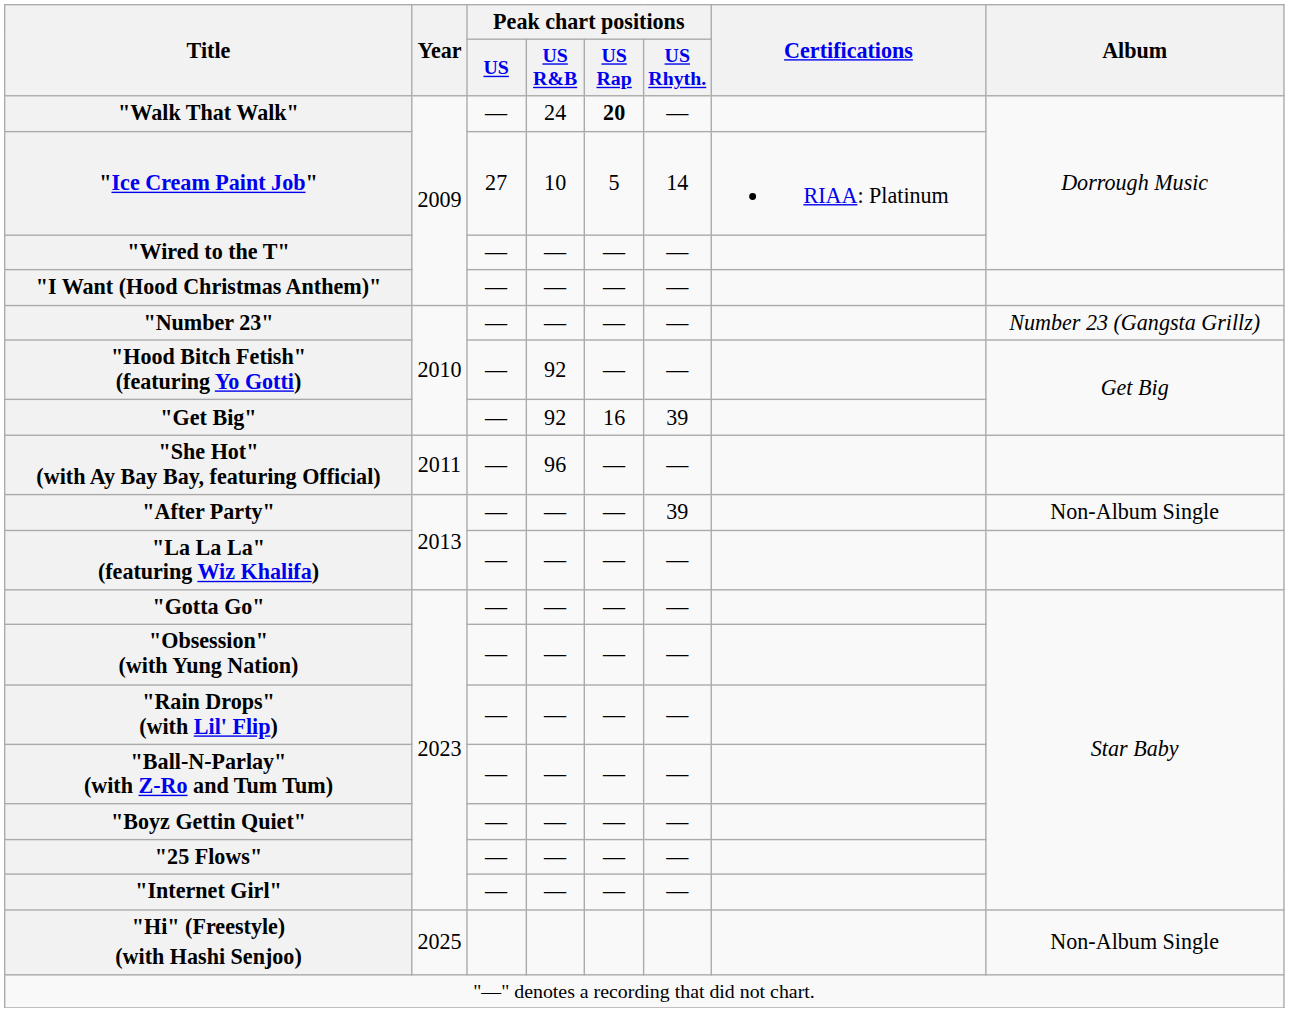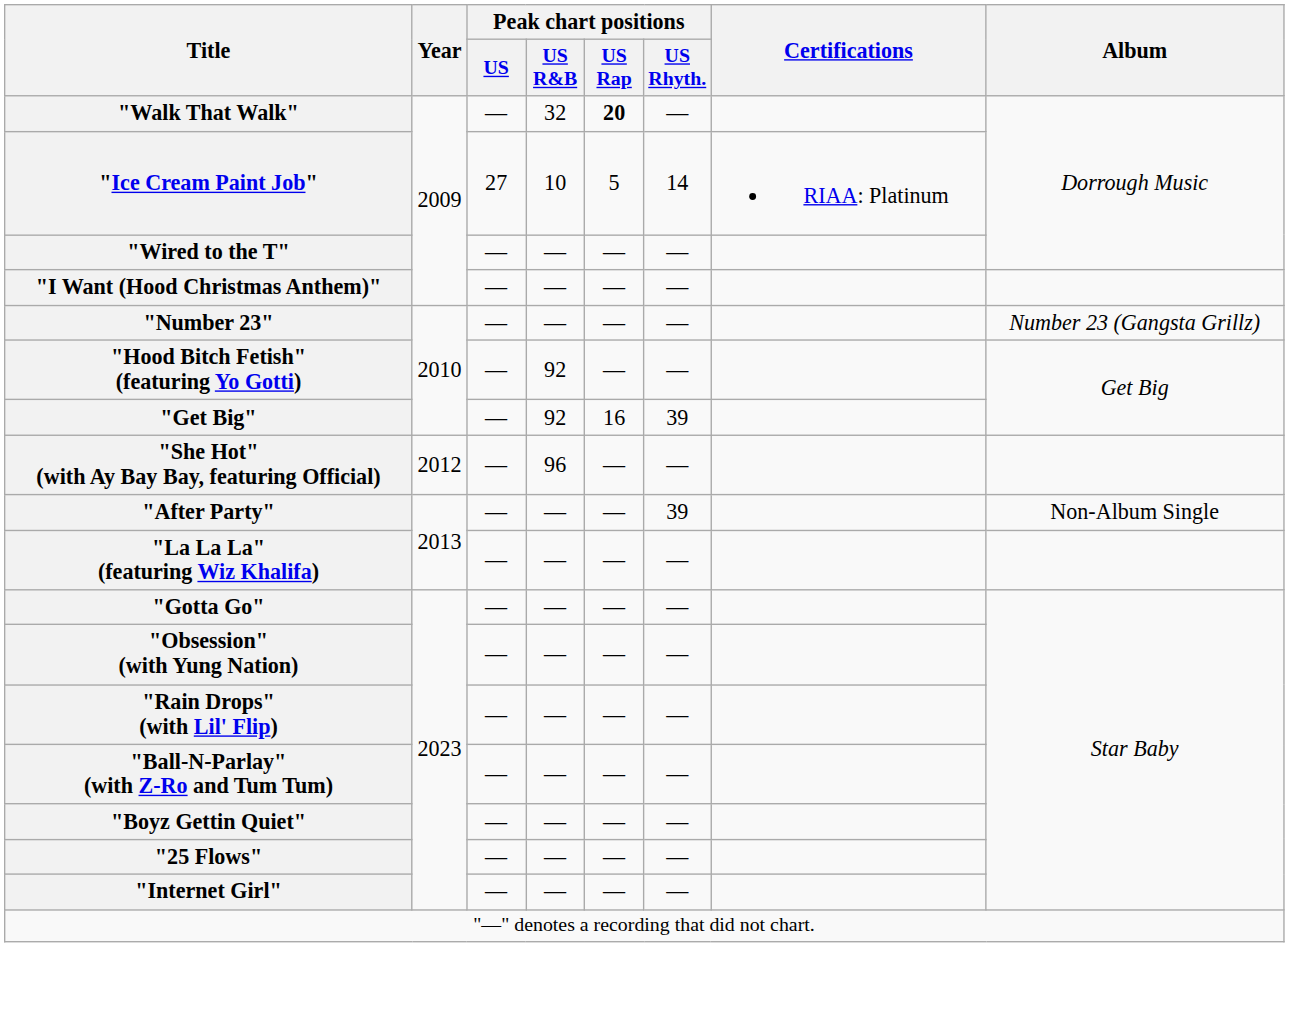"Walk That Walk" | Peak chart positions / US R&B: 24 -> 32
"She Hot" (with Ay Bay Bay, featuring Official) | Year: 2011 -> 2012
- row: "Hi" (Freestyle) (with Hashi Senjoo) | 2025 | Non-Album Single
